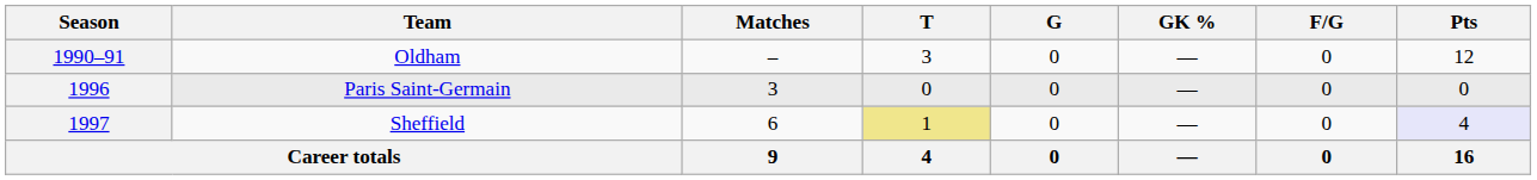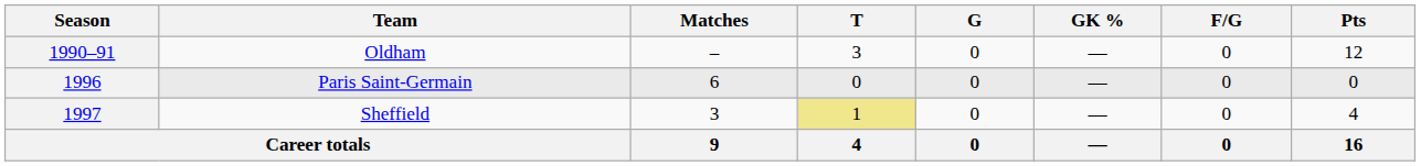1996 | Matches: 3 -> 6
1997 | Matches: 6 -> 3
1997 | Pts: lavender background -> no background
